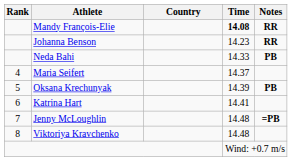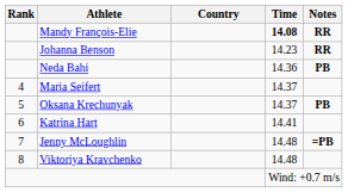Neda Bahi | Time: 14.33 -> 14.36
Oksana Krechunyak | Time: 14.39 -> 14.37
